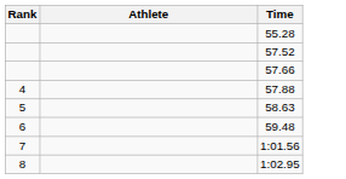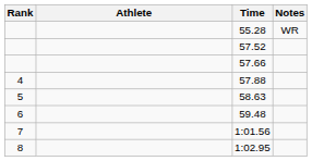+ column: Notes | WR
